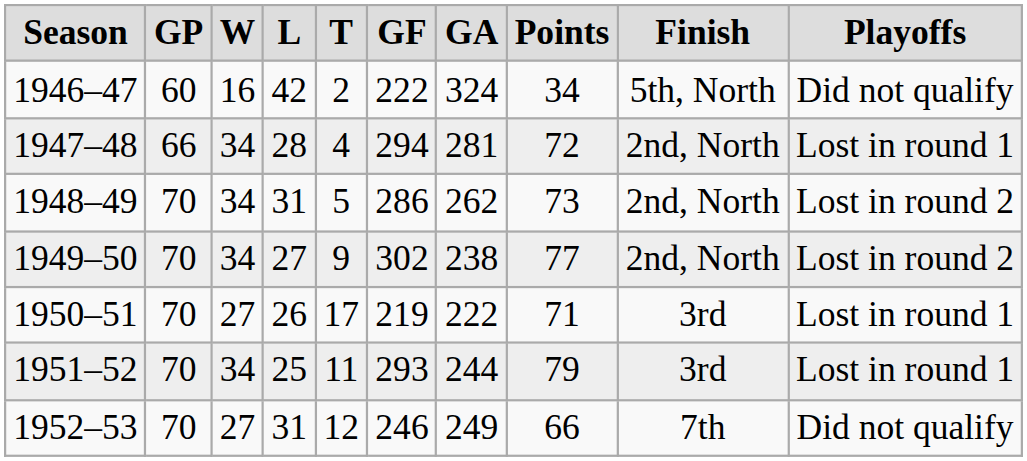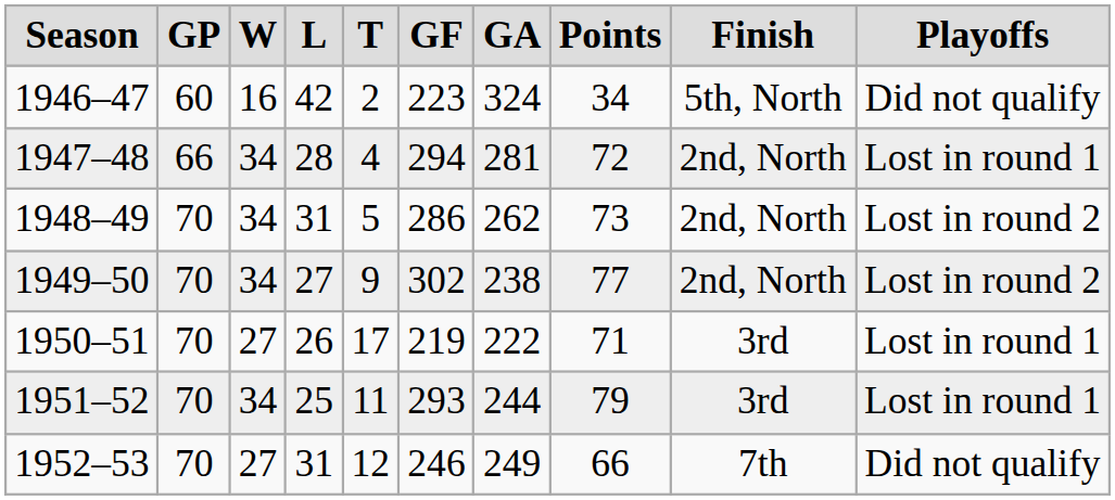1946–47 | GF: 222 -> 223
